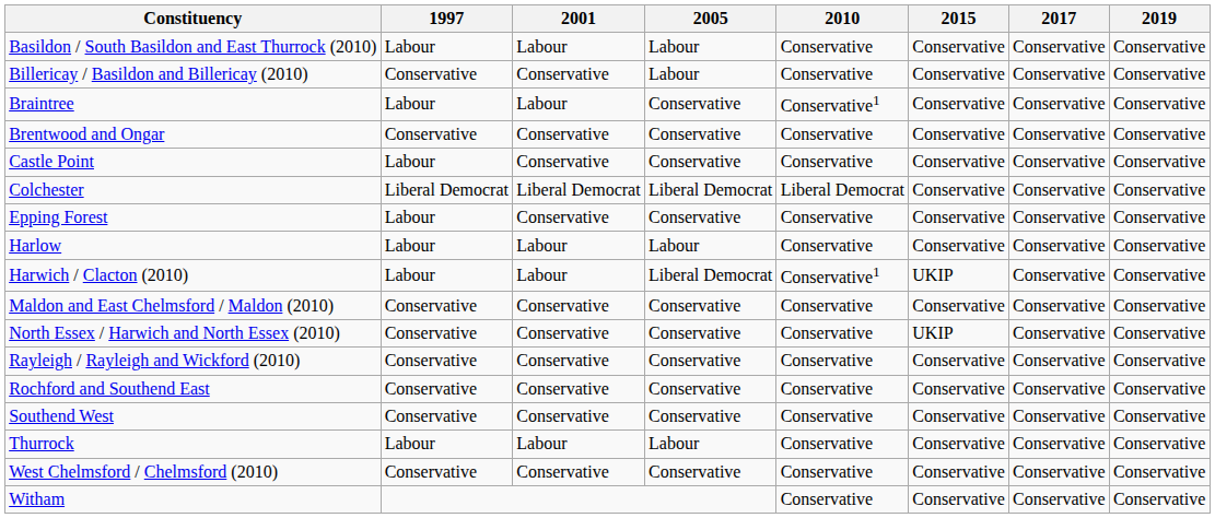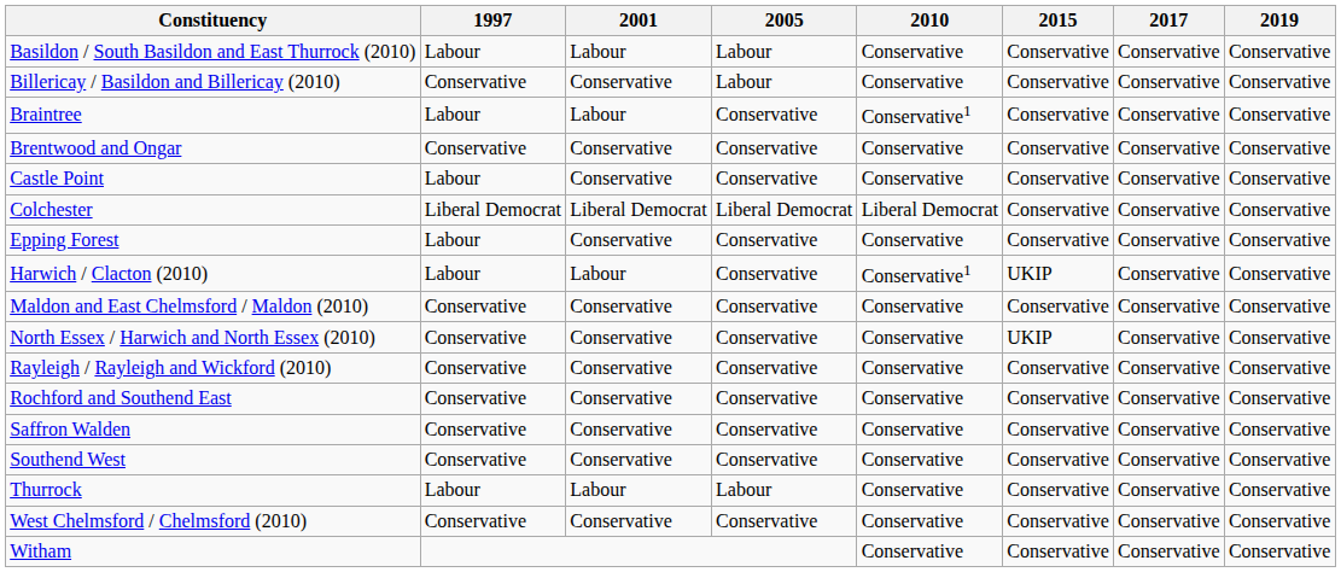- row: Harlow | Labour | Labour | Labour | Conservative | Conservative | Conservative | Conservative
Harwich / Clacton (2010) | 2005: Liberal Democrat -> Conservative
+ row: Saffron Walden | Conservative | Conservative | Conservative | Conservative | Conservative | Conservative | Conservative
